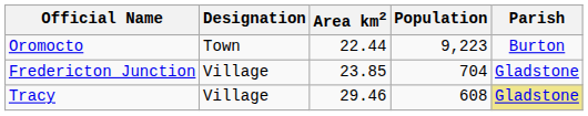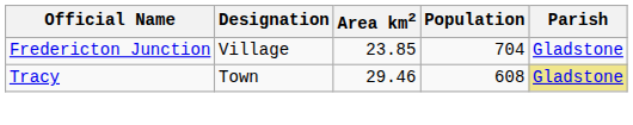- row: Oromocto | Town | 22.44 | 9,223 | Burton
Tracy | Designation: Village -> Town
